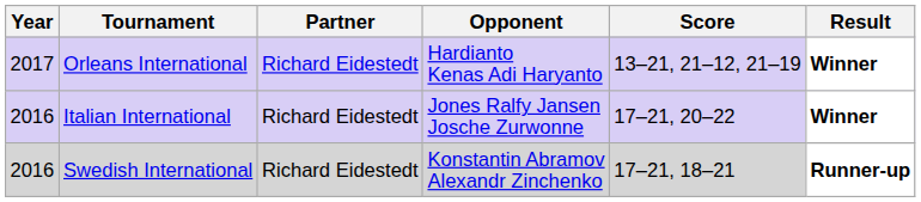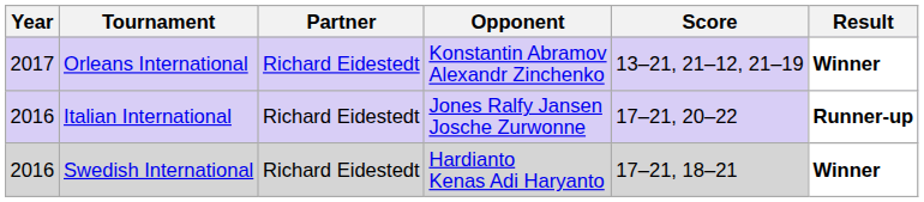Orleans International | Opponent: Hardianto Kenas Adi Haryanto -> Konstantin Abramov Alexandr Zinchenko
Italian International | Result: Winner -> Runner-up
Swedish International | Opponent: Konstantin Abramov Alexandr Zinchenko -> Hardianto Kenas Adi Haryanto
Swedish International | Result: Runner-up -> Winner
